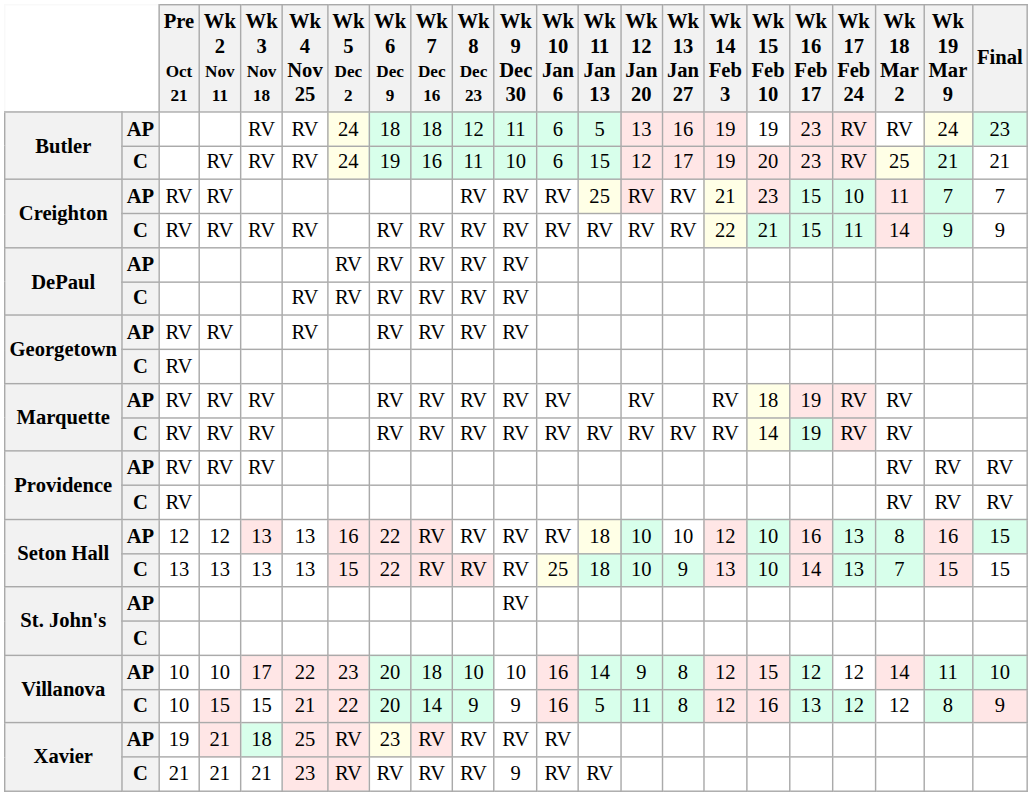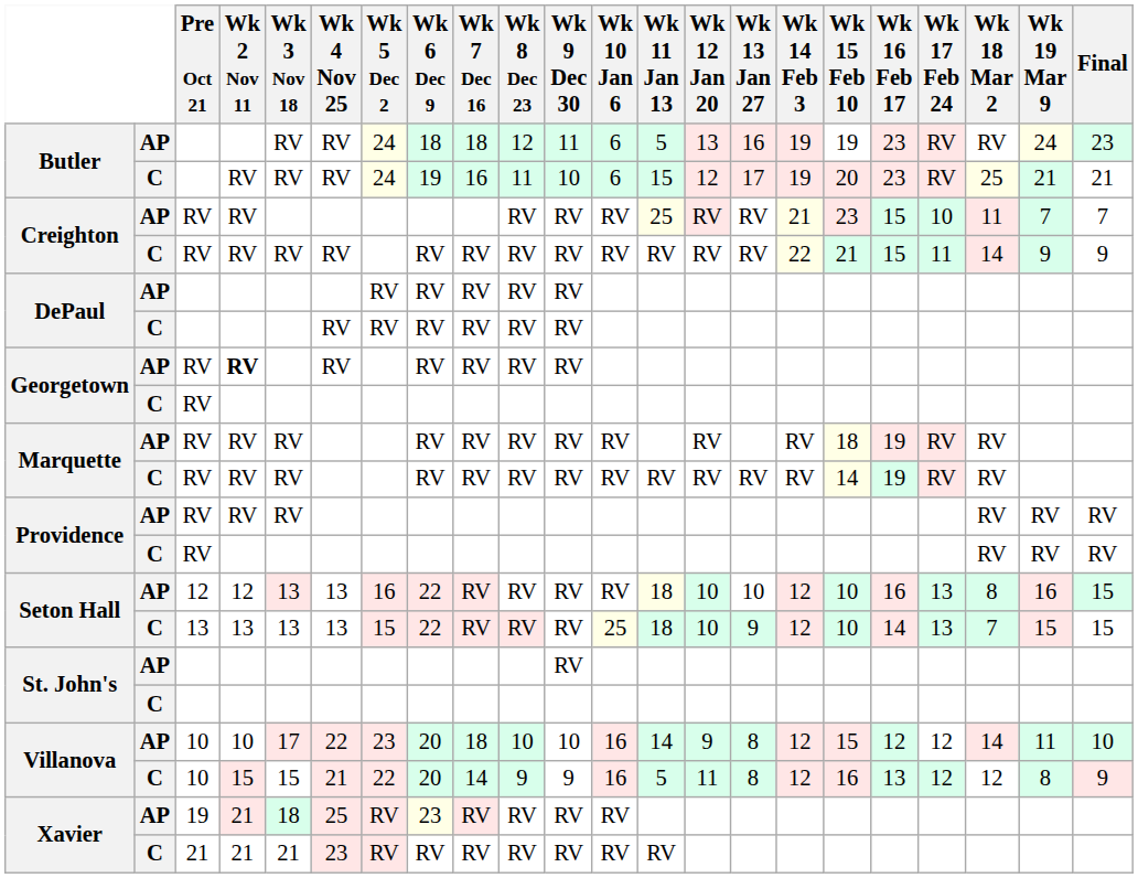Georgetown / AP | Wk 2 Nov 11: normal -> bold
Seton Hall / C | Wk 14 Feb 3: 13 -> 12
Xavier / C | Wk 9 Dec 30: 9 -> RV
